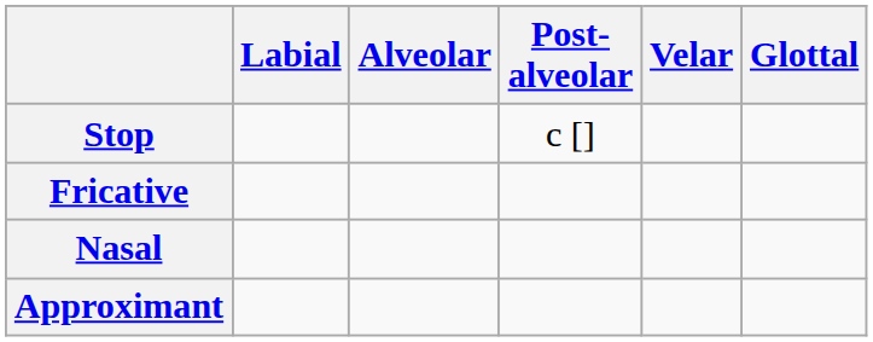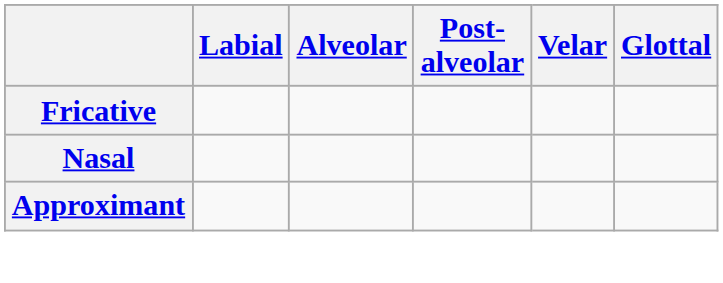- row: Stop | c []
